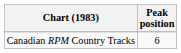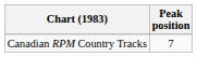Canadian RPM Country Tracks | Peak position: 6 -> 7
